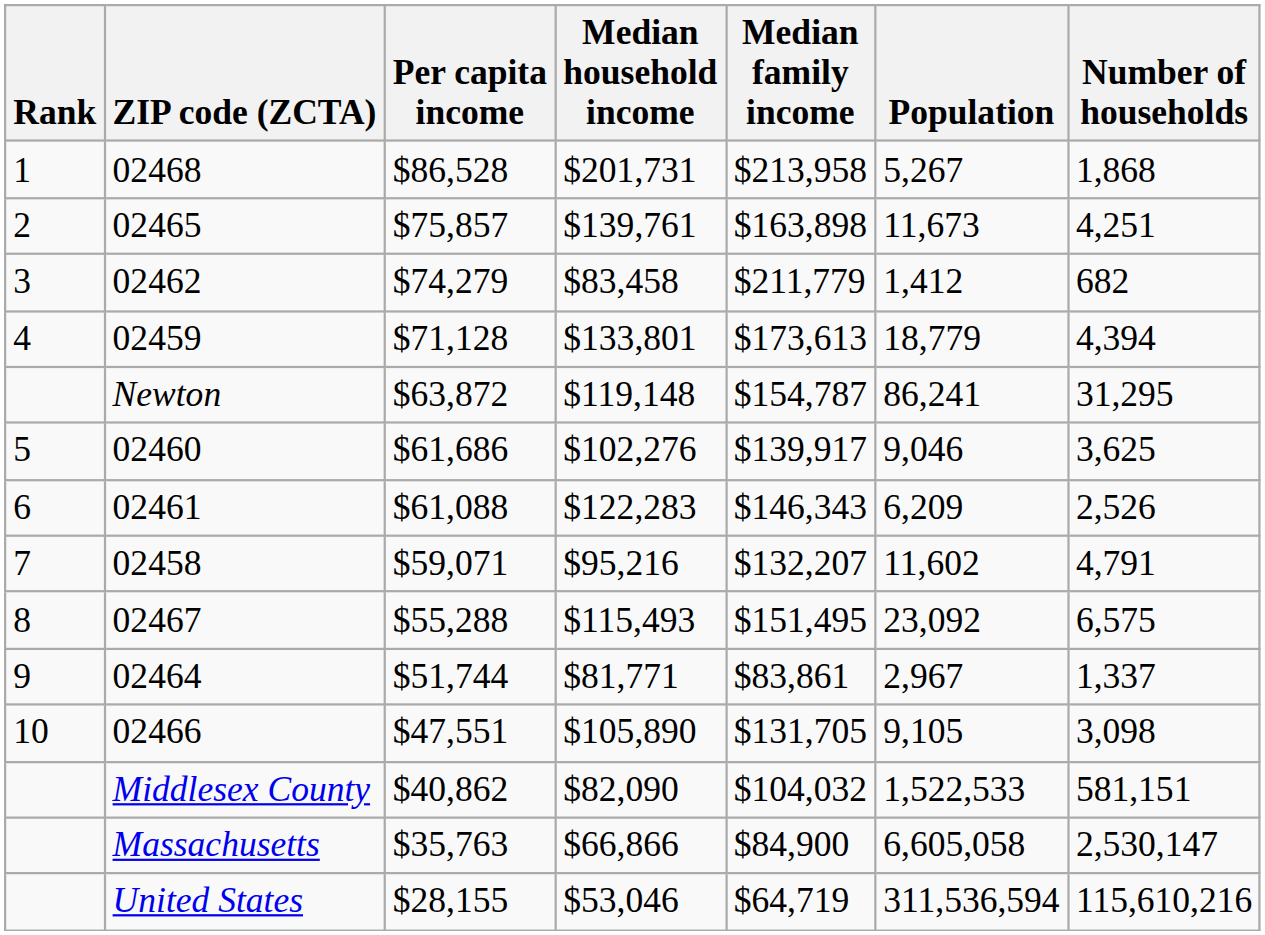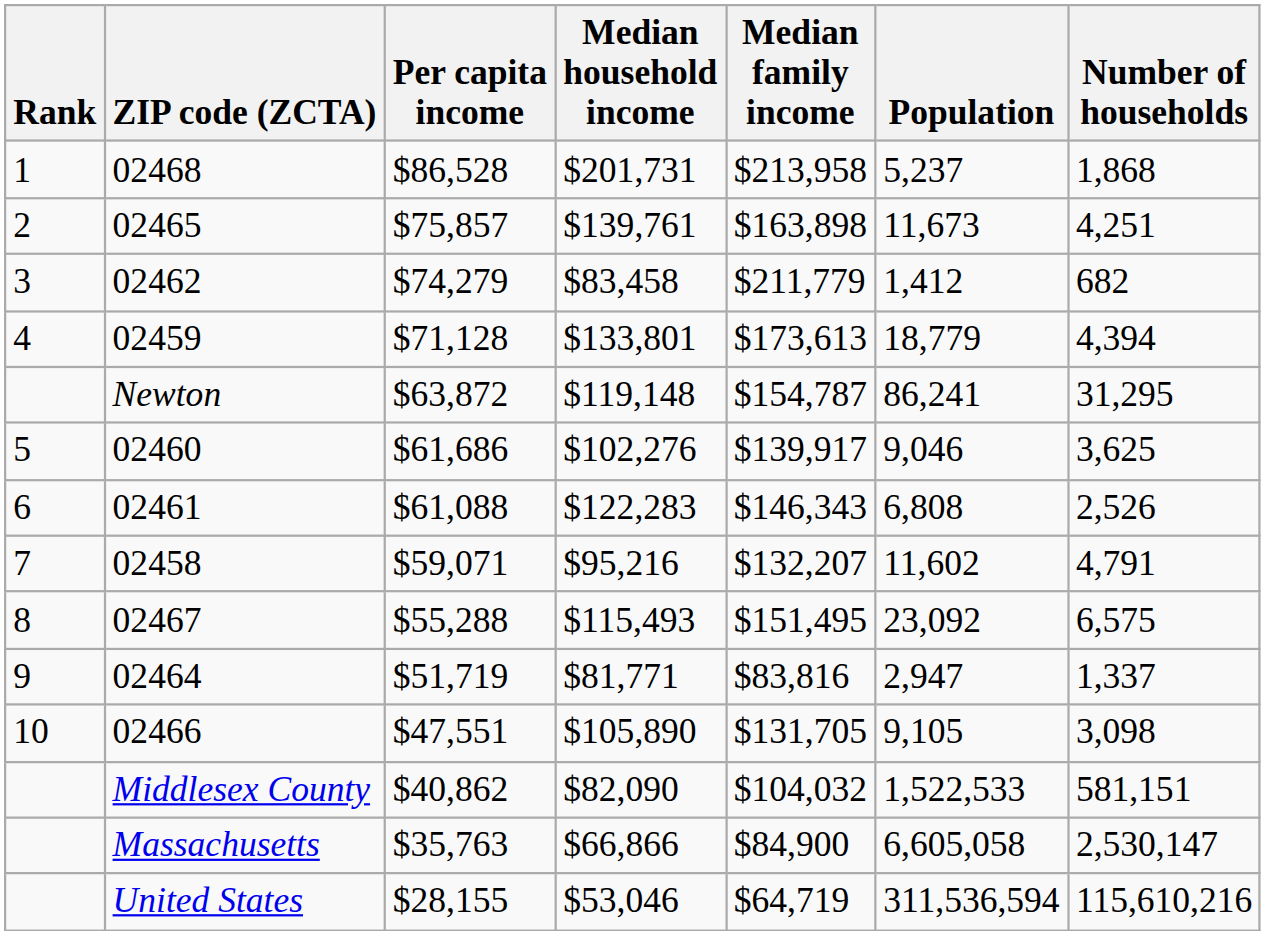02468 | Population: 5,267 -> 5,237
02461 | Population: 6,209 -> 6,808
02464 | Per capita income: $51,744 -> $51,719
02464 | Median family income: $83,861 -> $83,816
02464 | Population: 2,967 -> 2,947
